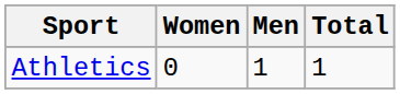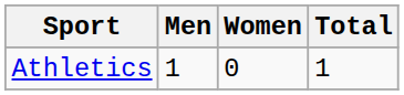columns swapped: Men <-> Women
